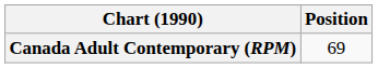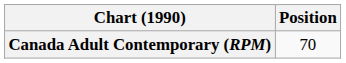Canada Adult Contemporary (RPM) | Position: 69 -> 70
